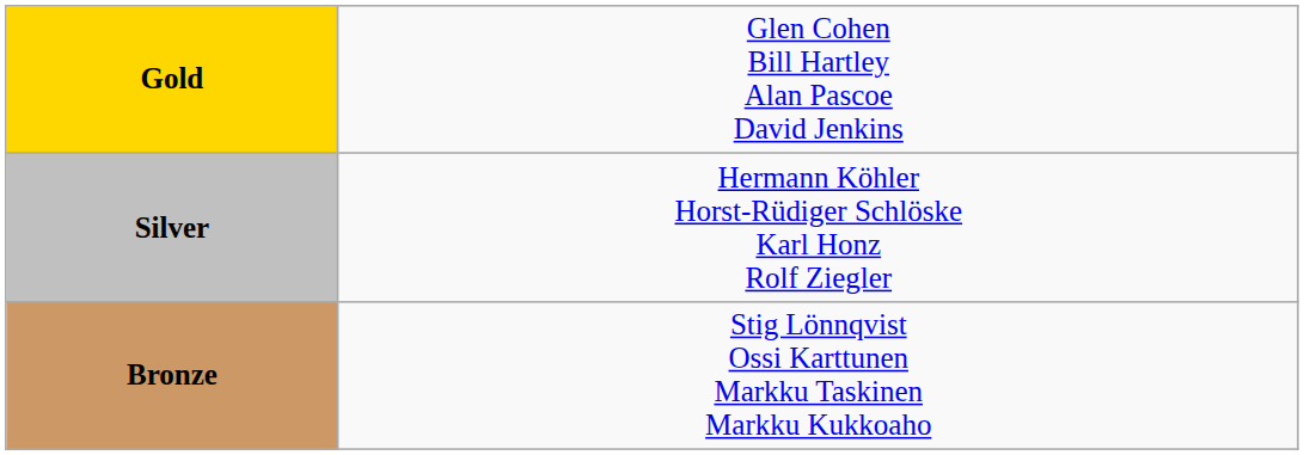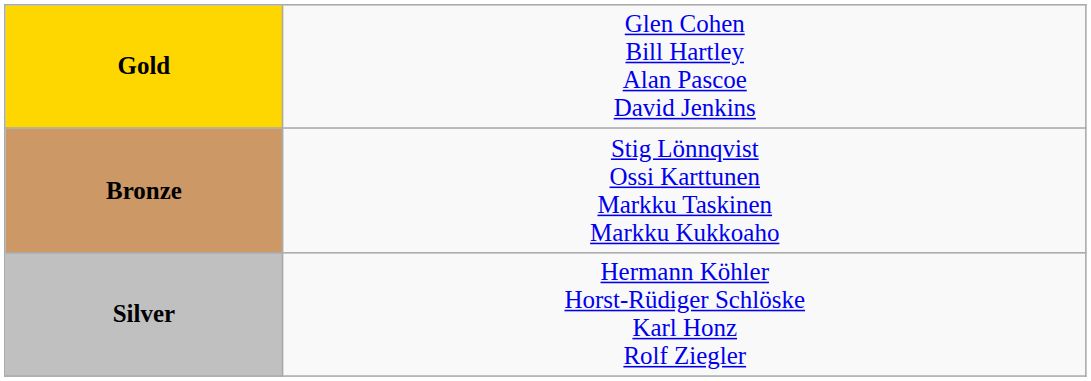rows swapped: Silver <-> Bronze
